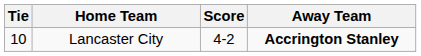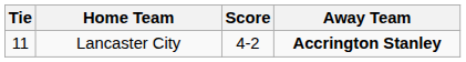Lancaster City | Tie: 10 -> 11
